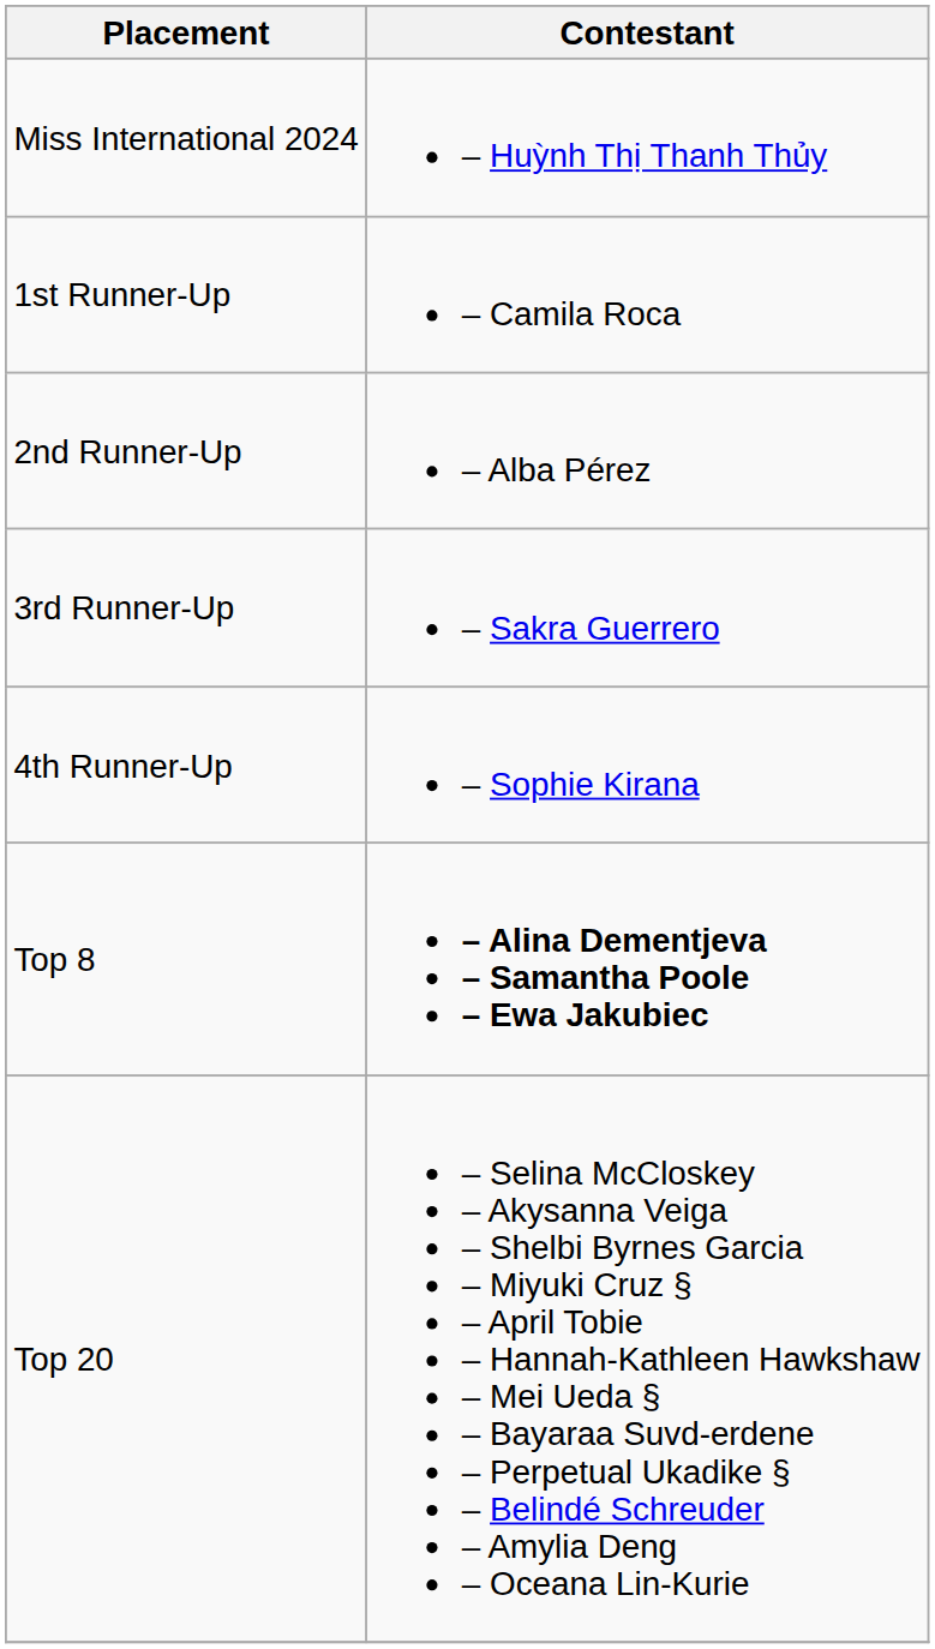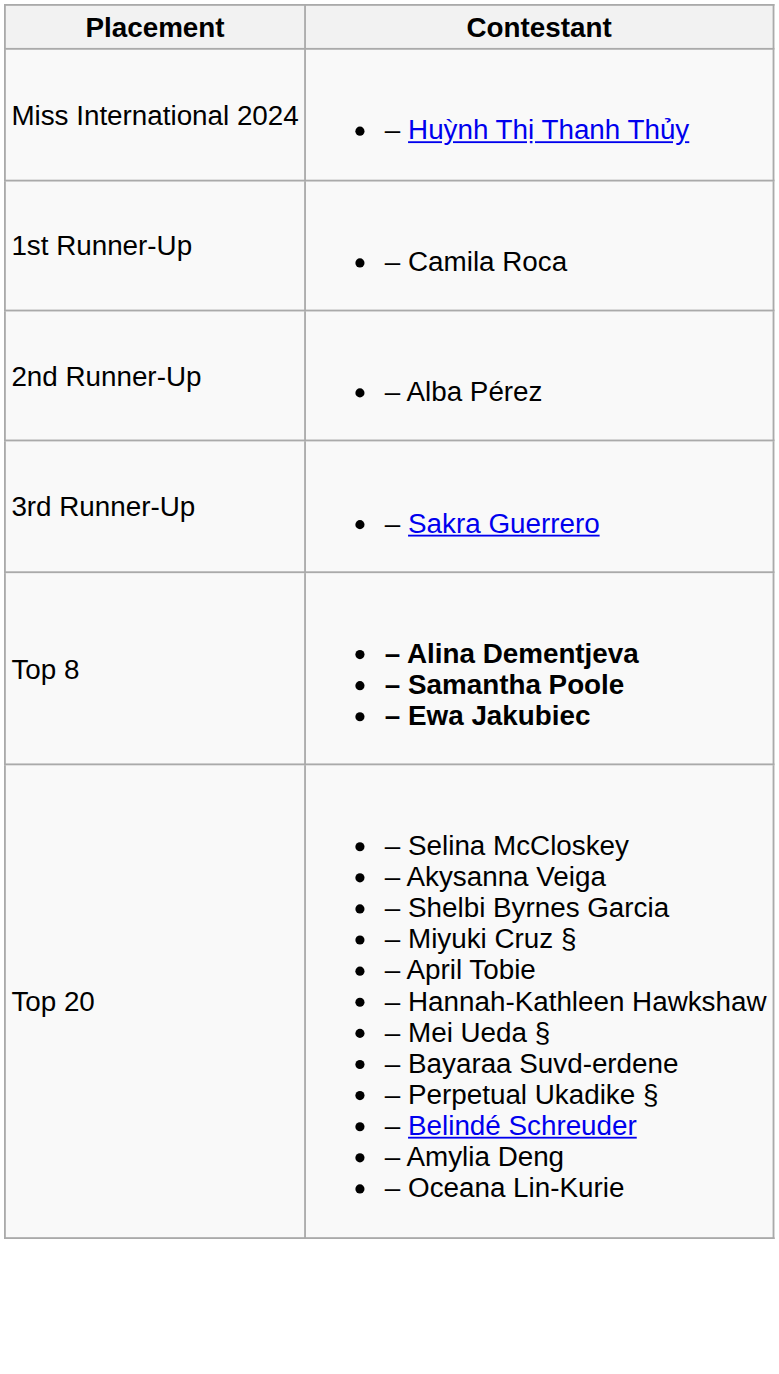- row: 4th Runner-Up | – Sophie Kirana
